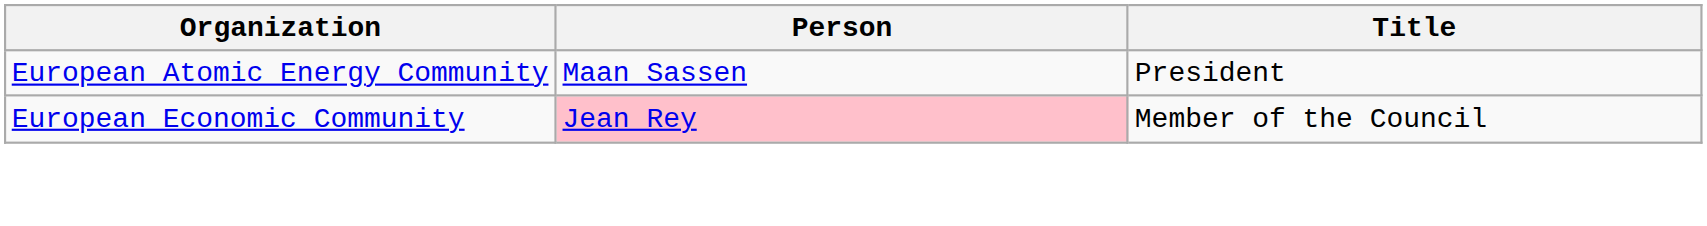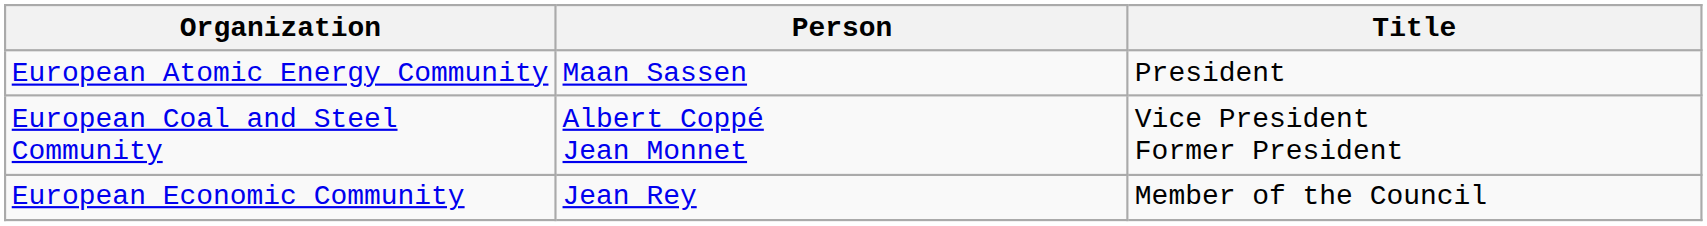+ row: European Coal and Steel Community | Albert Coppé Jean Monnet | Vice President Former President
European Economic Community | Person: pink background -> no background
